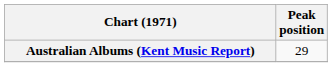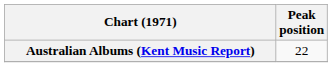Australian Albums (Kent Music Report) | Peak position: 29 -> 22
